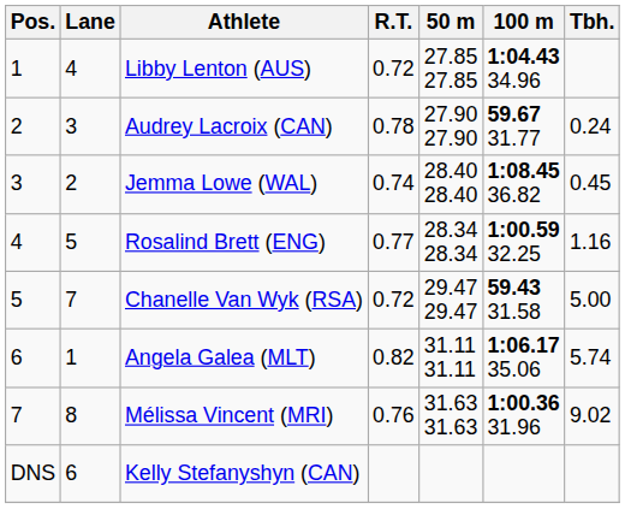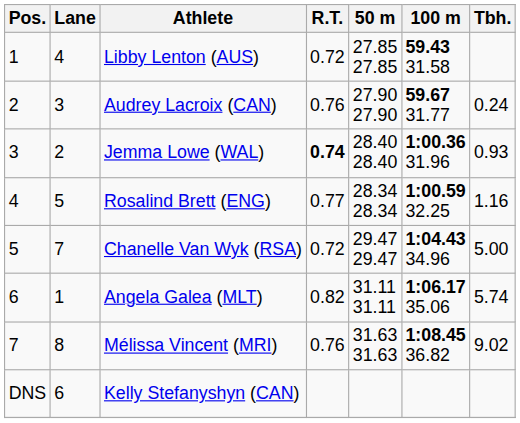Libby Lenton (AUS) | 100 m: 1:04.43 34.96 -> 59.43 31.58
Audrey Lacroix (CAN) | R.T.: 0.78 -> 0.76
Jemma Lowe (WAL) | R.T.: normal -> bold
Jemma Lowe (WAL) | 100 m: 1:08.45 36.82 -> 1:00.36 31.96
Jemma Lowe (WAL) | Tbh.: 0.45 -> 0.93
Chanelle Van Wyk (RSA) | 100 m: 59.43 31.58 -> 1:04.43 34.96
Mélissa Vincent (MRI) | 100 m: 1:00.36 31.96 -> 1:08.45 36.82
